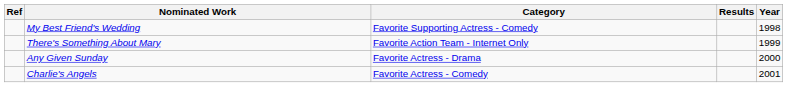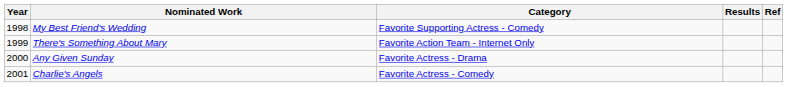columns swapped: Year <-> Ref
